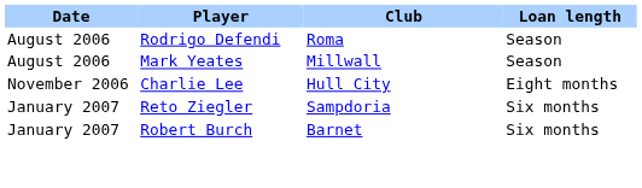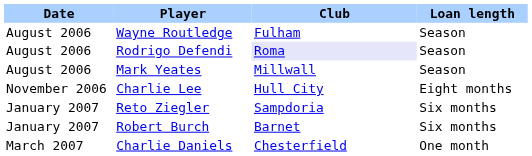+ row: August 2006 | Wayne Routledge | Fulham | Season
Rodrigo Defendi | Club: no background -> lavender background
+ row: March 2007 | Charlie Daniels | Chesterfield | One month
